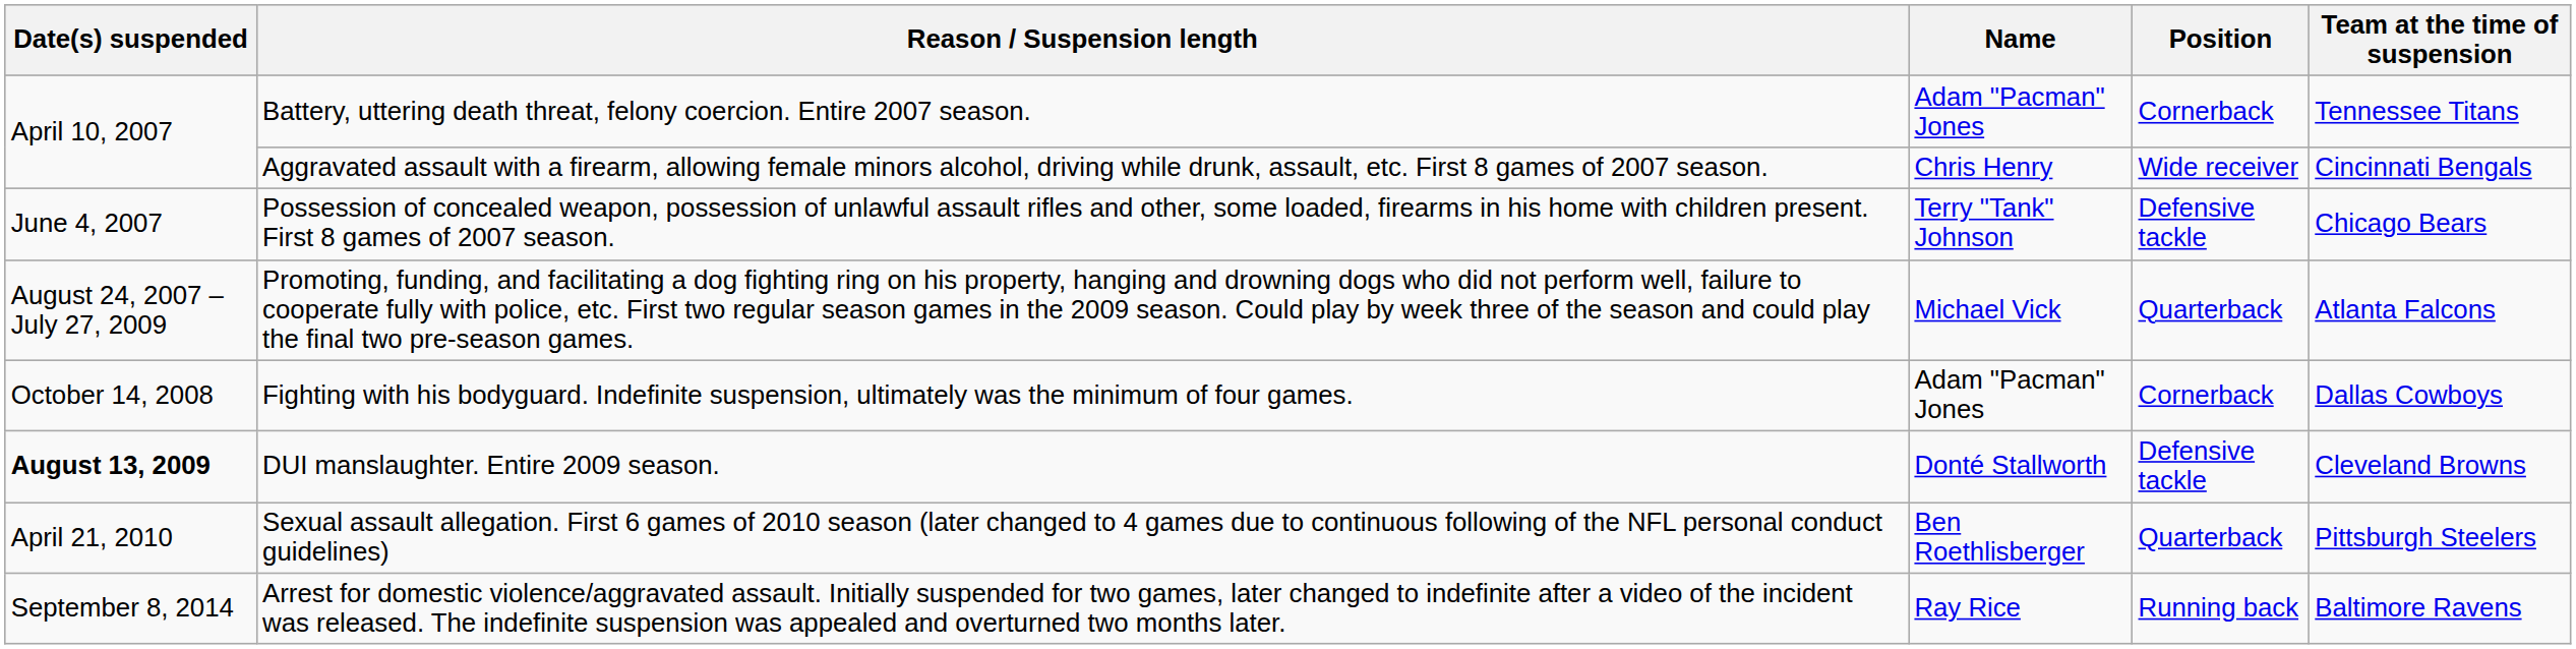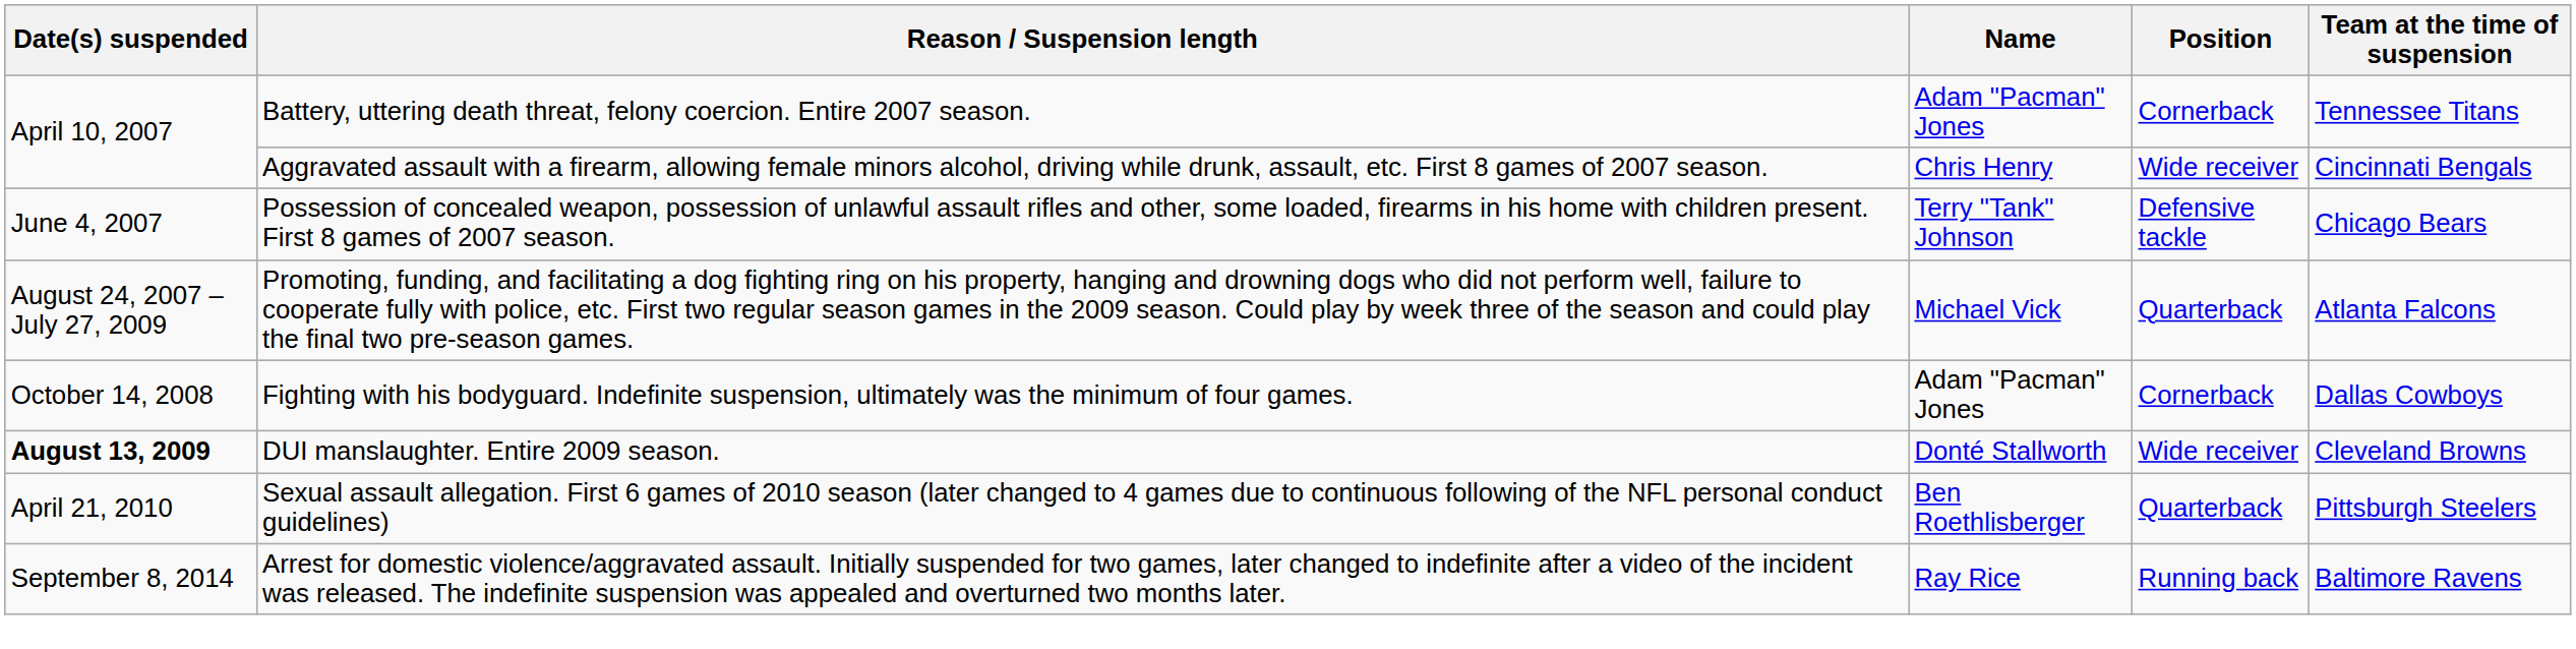DUI manslaughter. Entire 2009 season. | Position: Defensive tackle -> Wide receiver
